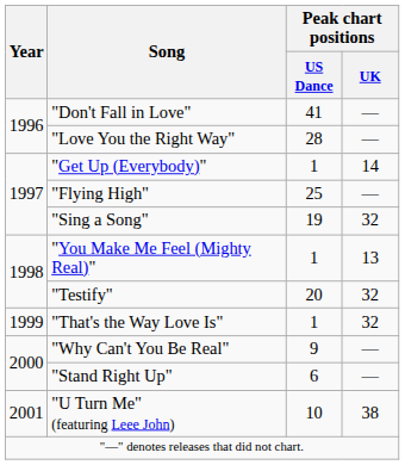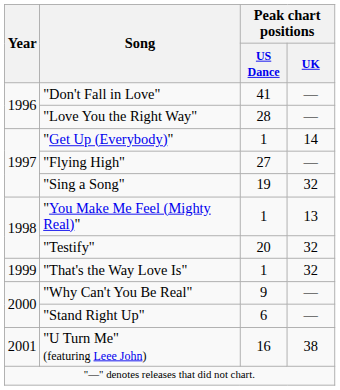"Flying High" | Peak chart positions / US Dance: 25 -> 27
"U Turn Me" (featuring Leee John) | Peak chart positions / US Dance: 10 -> 16
